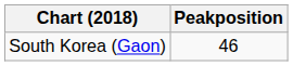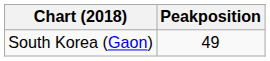South Korea (Gaon) | Peakposition: 46 -> 49
